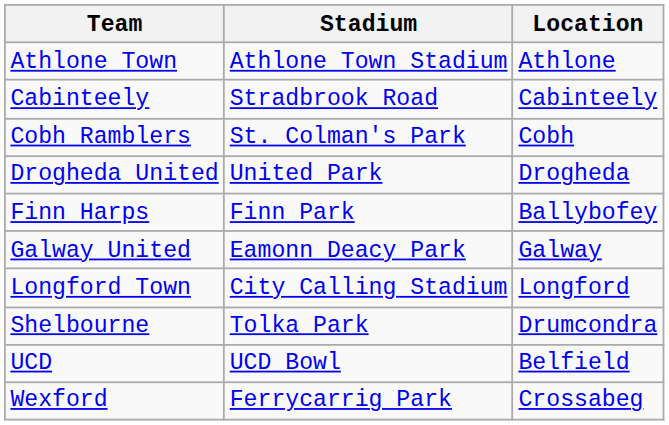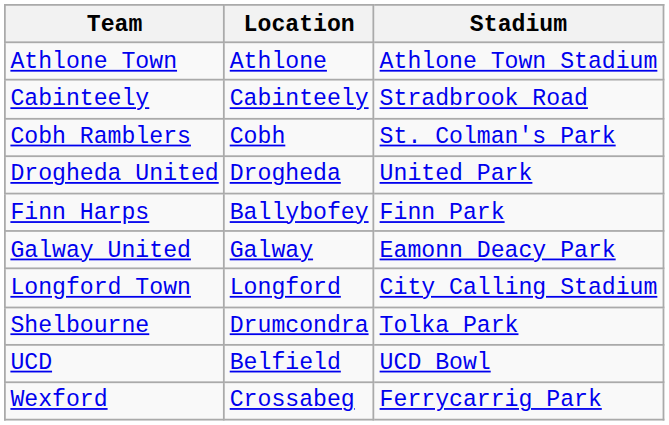columns swapped: Location <-> Stadium
